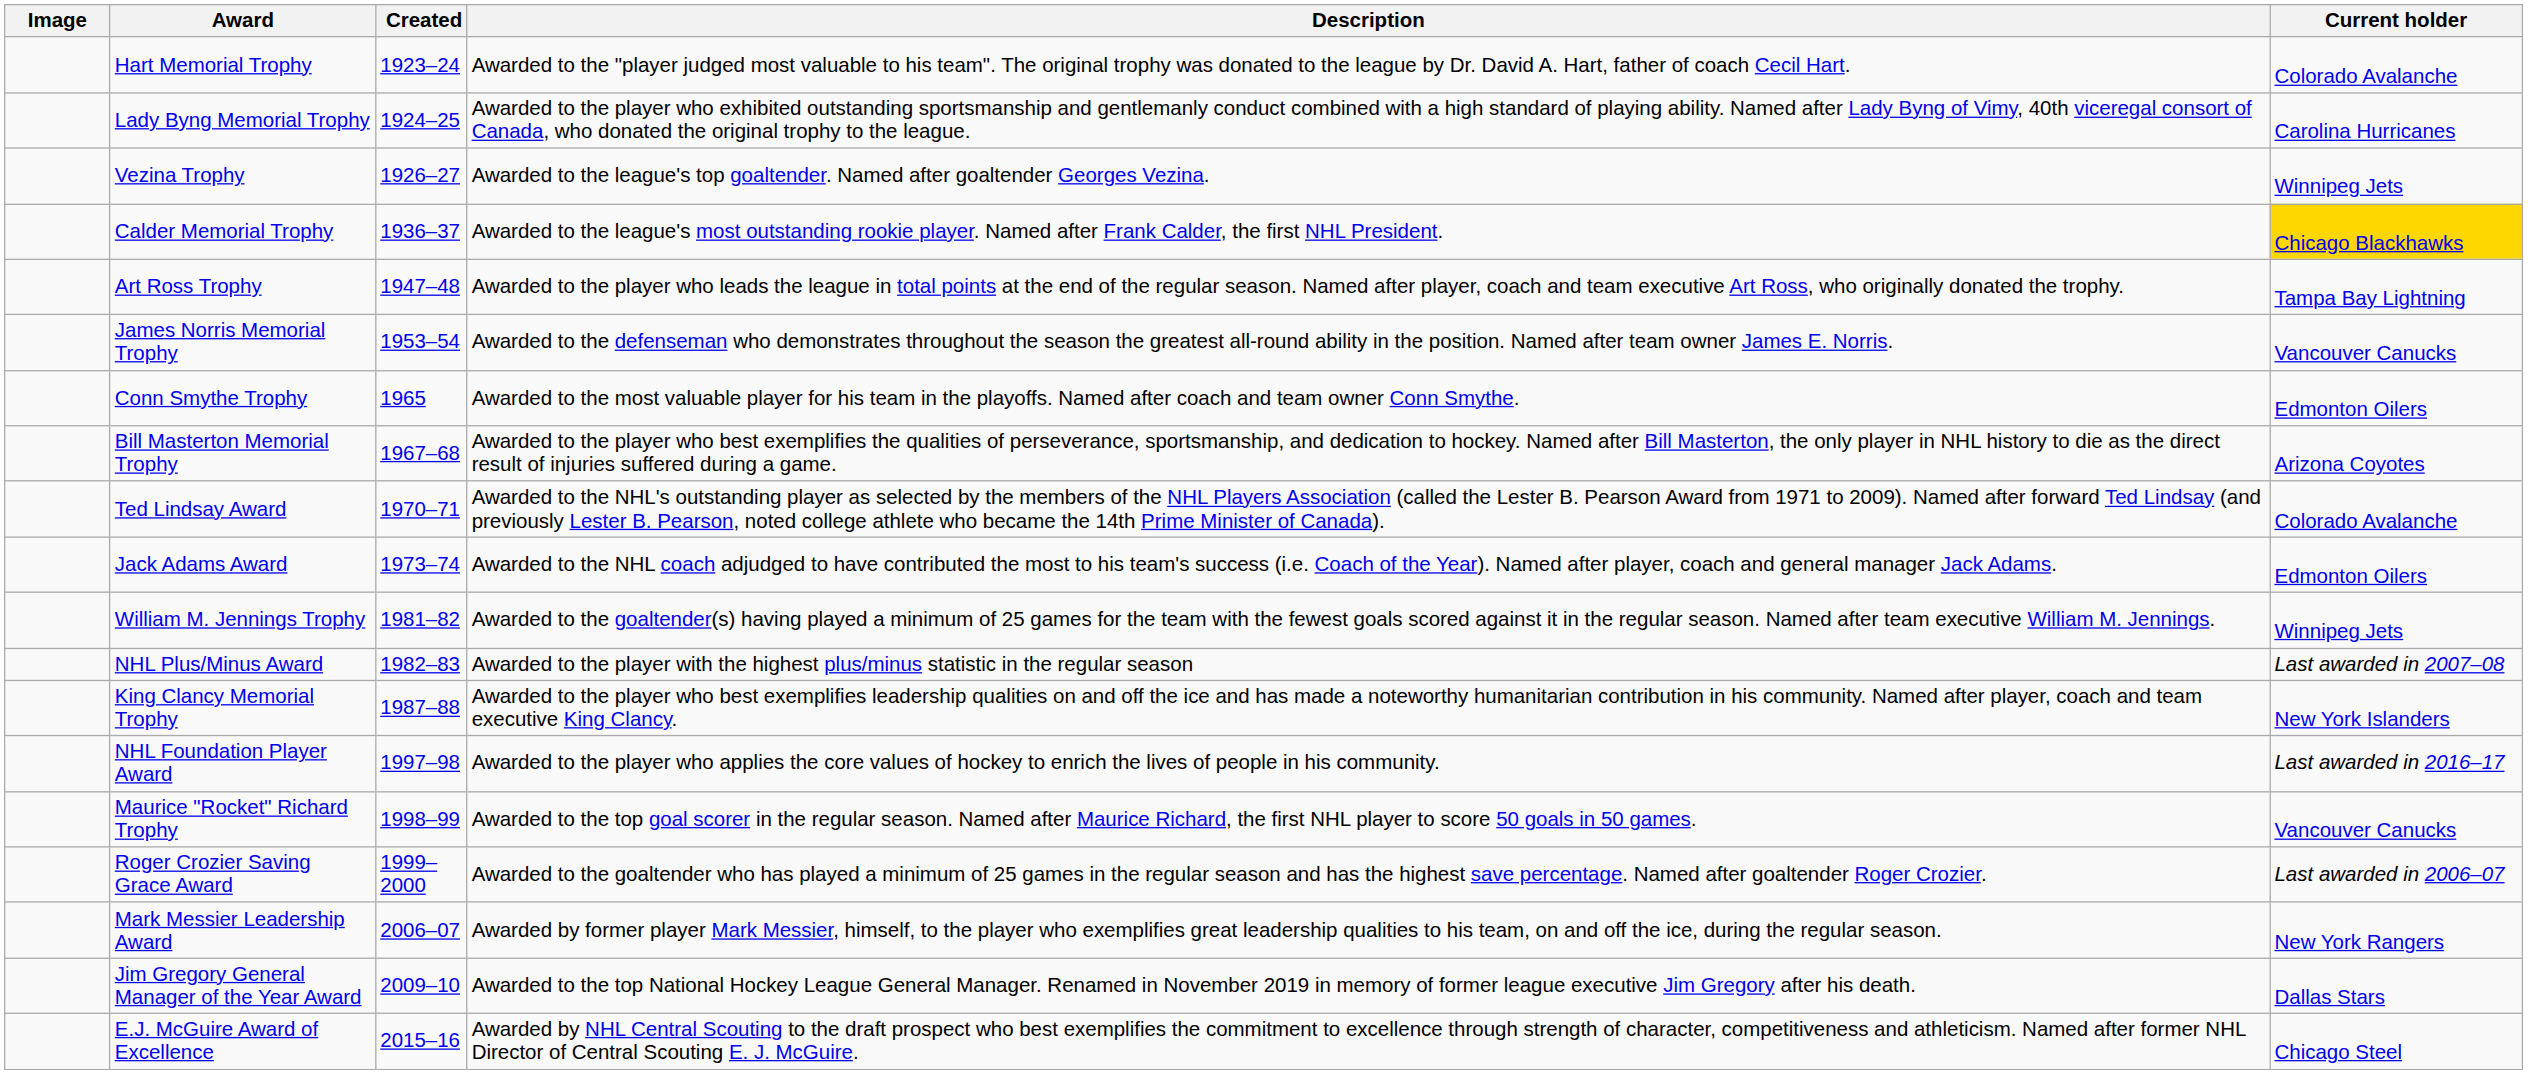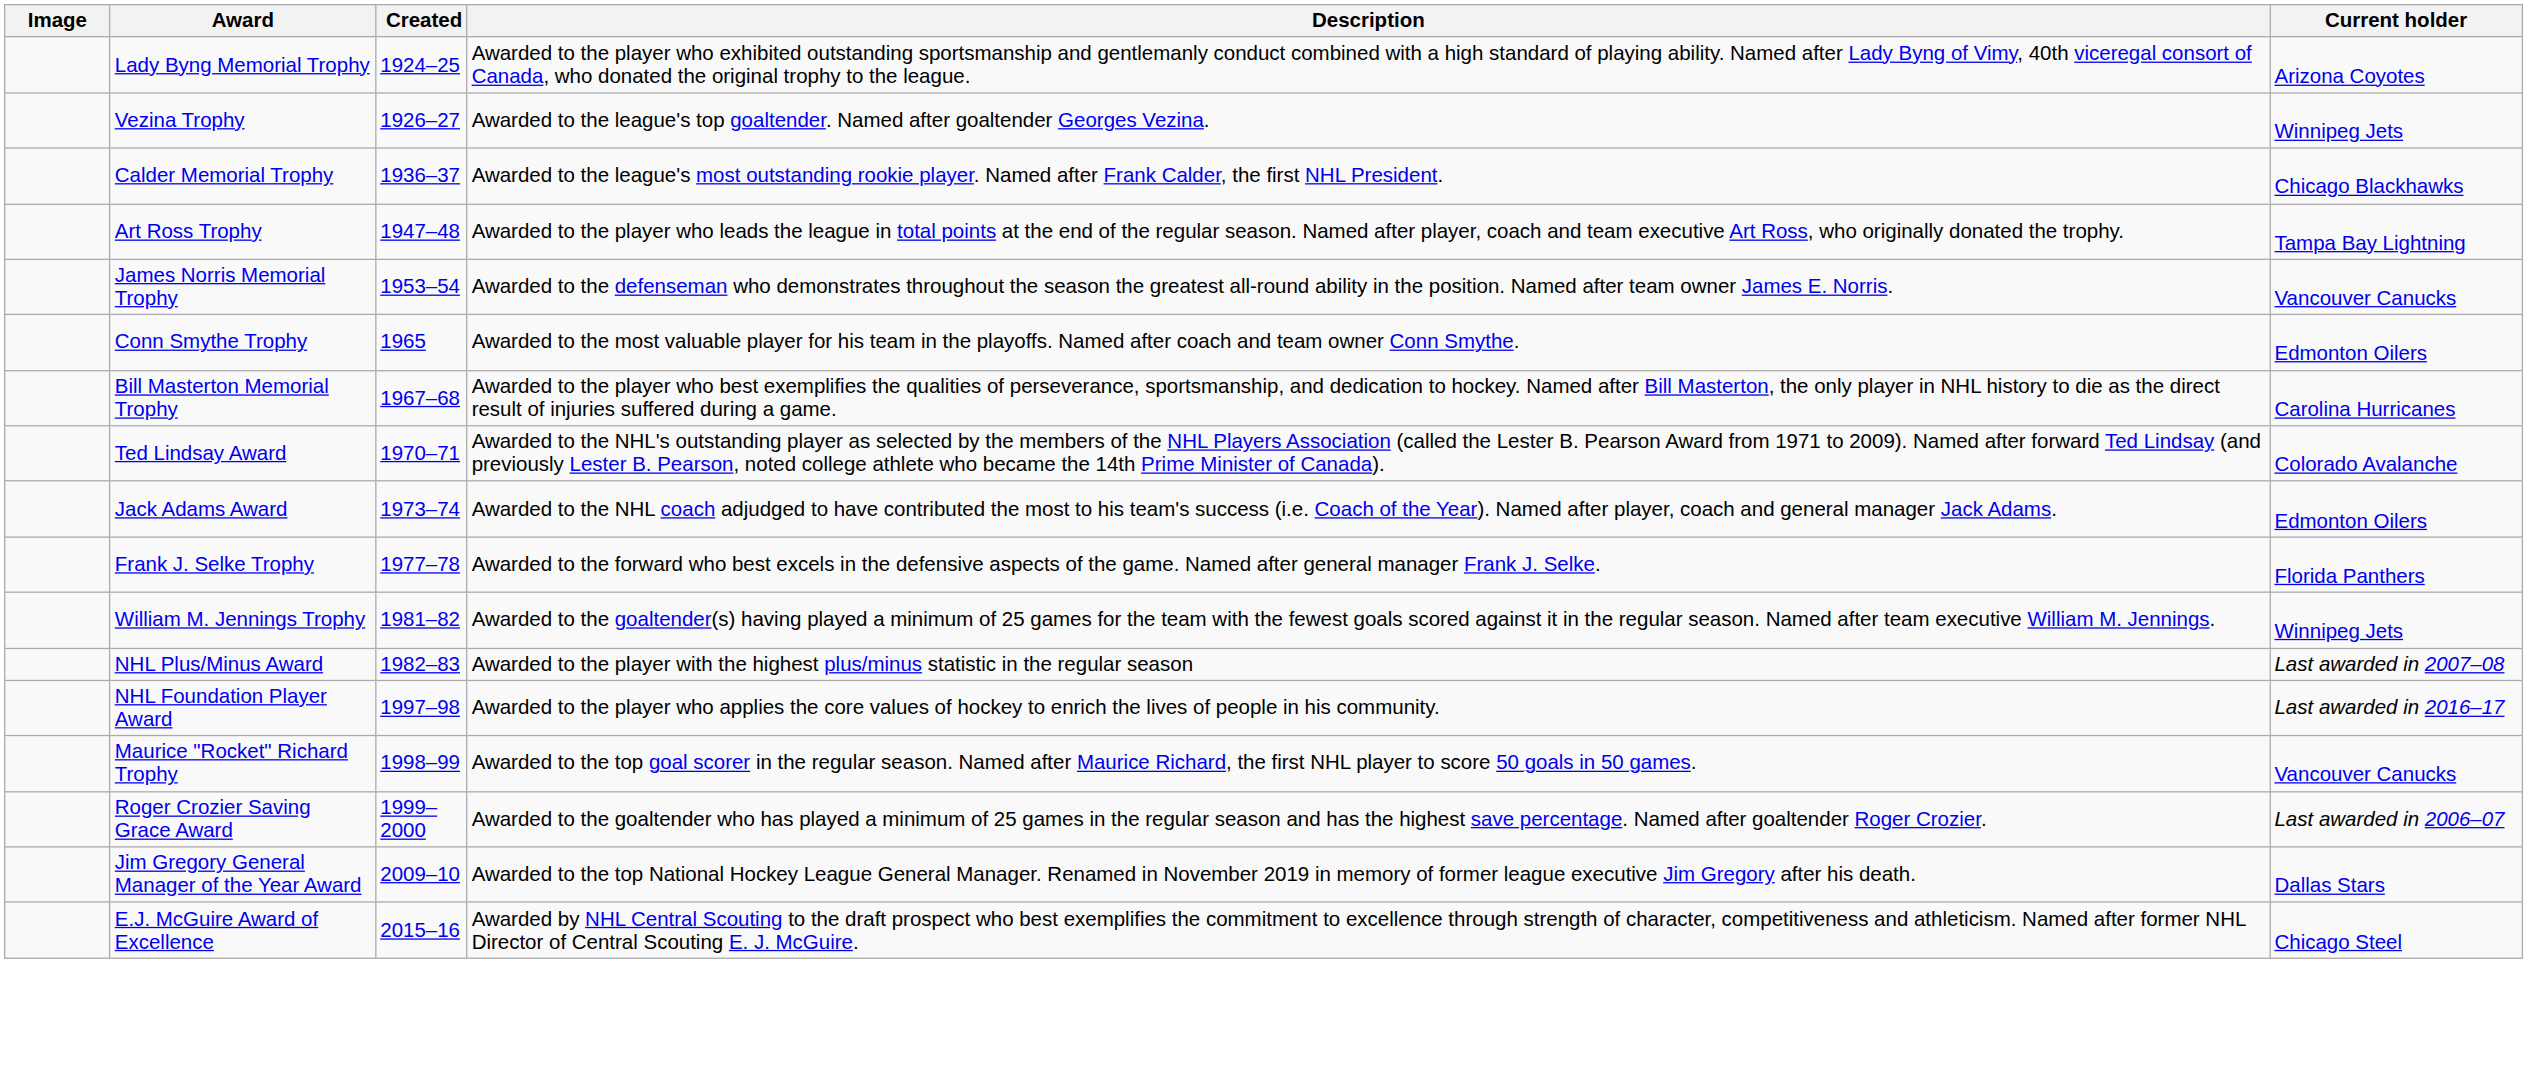- row: Hart Memorial Trophy | 1923–24 | Awarded to the "player judged most valuable to his team". The original trophy was donated to the league by Dr. David A. Hart, father of coach Cecil Hart. | Colorado Avalanche
Lady Byng Memorial Trophy | Current holder: Carolina Hurricanes -> Arizona Coyotes
Calder Memorial Trophy | Current holder: gold background -> no background
Bill Masterton Memorial Trophy | Current holder: Arizona Coyotes -> Carolina Hurricanes
+ row: Frank J. Selke Trophy | 1977–78 | Awarded to the forward who best excels in the defensive aspects of the game. Named after general manager Frank J. Selke. | Florida Panthers
- row: King Clancy Memorial Trophy | 1987–88 | Awarded to the player who best exemplifies leadership qualities on and off the ice and has made a noteworthy humanitarian contribution in his community. Named after player, coach and team executive King Clancy. | New York Islanders
- row: Mark Messier Leadership Award | 2006–07 | Awarded by former player Mark Messier, himself, to the player who exemplifies great leadership qualities to his team, on and off the ice, during the regular season. | New York Rangers
